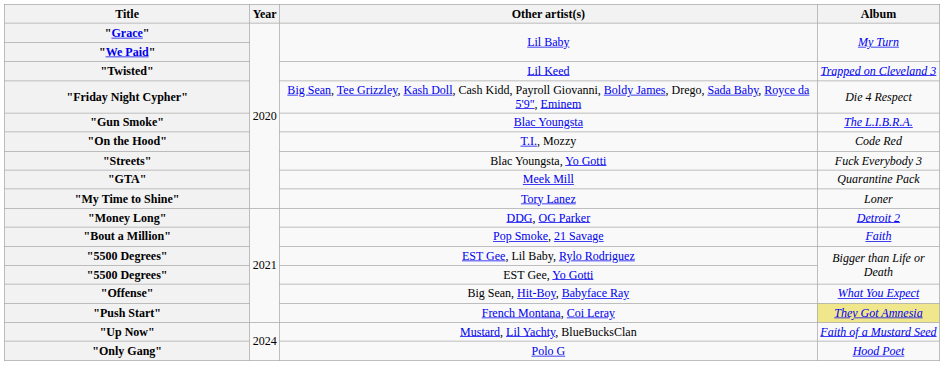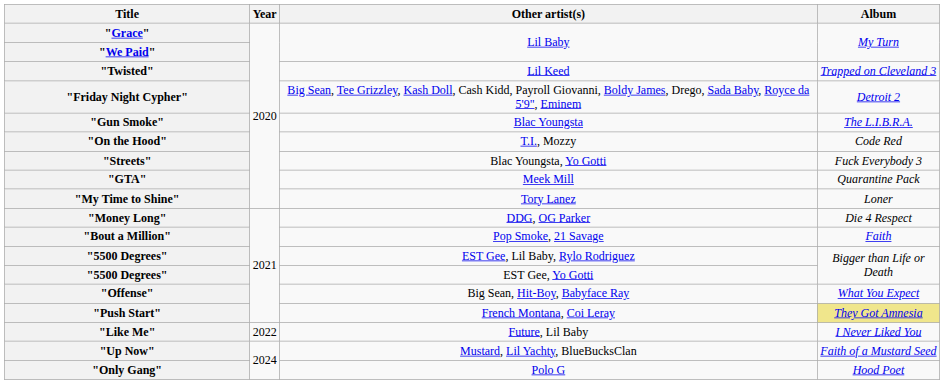"Friday Night Cypher" | Album: Die 4 Respect -> Detroit 2
"Money Long" | Album: Detroit 2 -> Die 4 Respect
+ row: "Like Me" | 2022 | Future, Lil Baby | I Never Liked You
